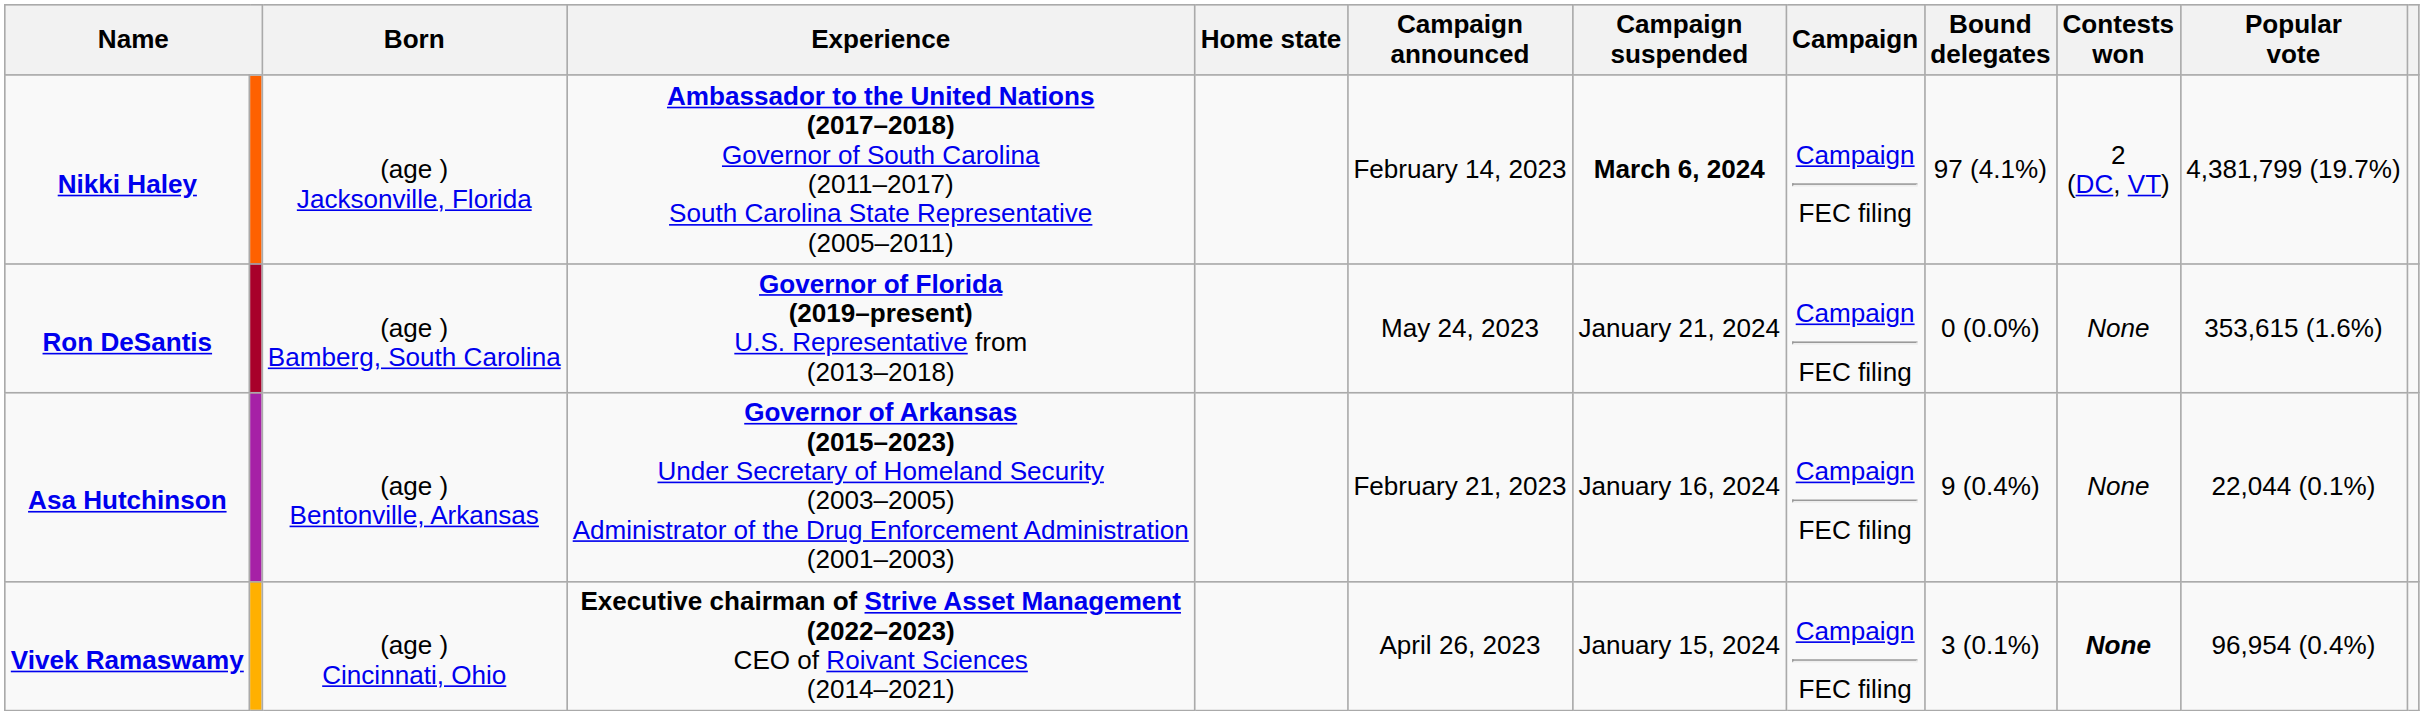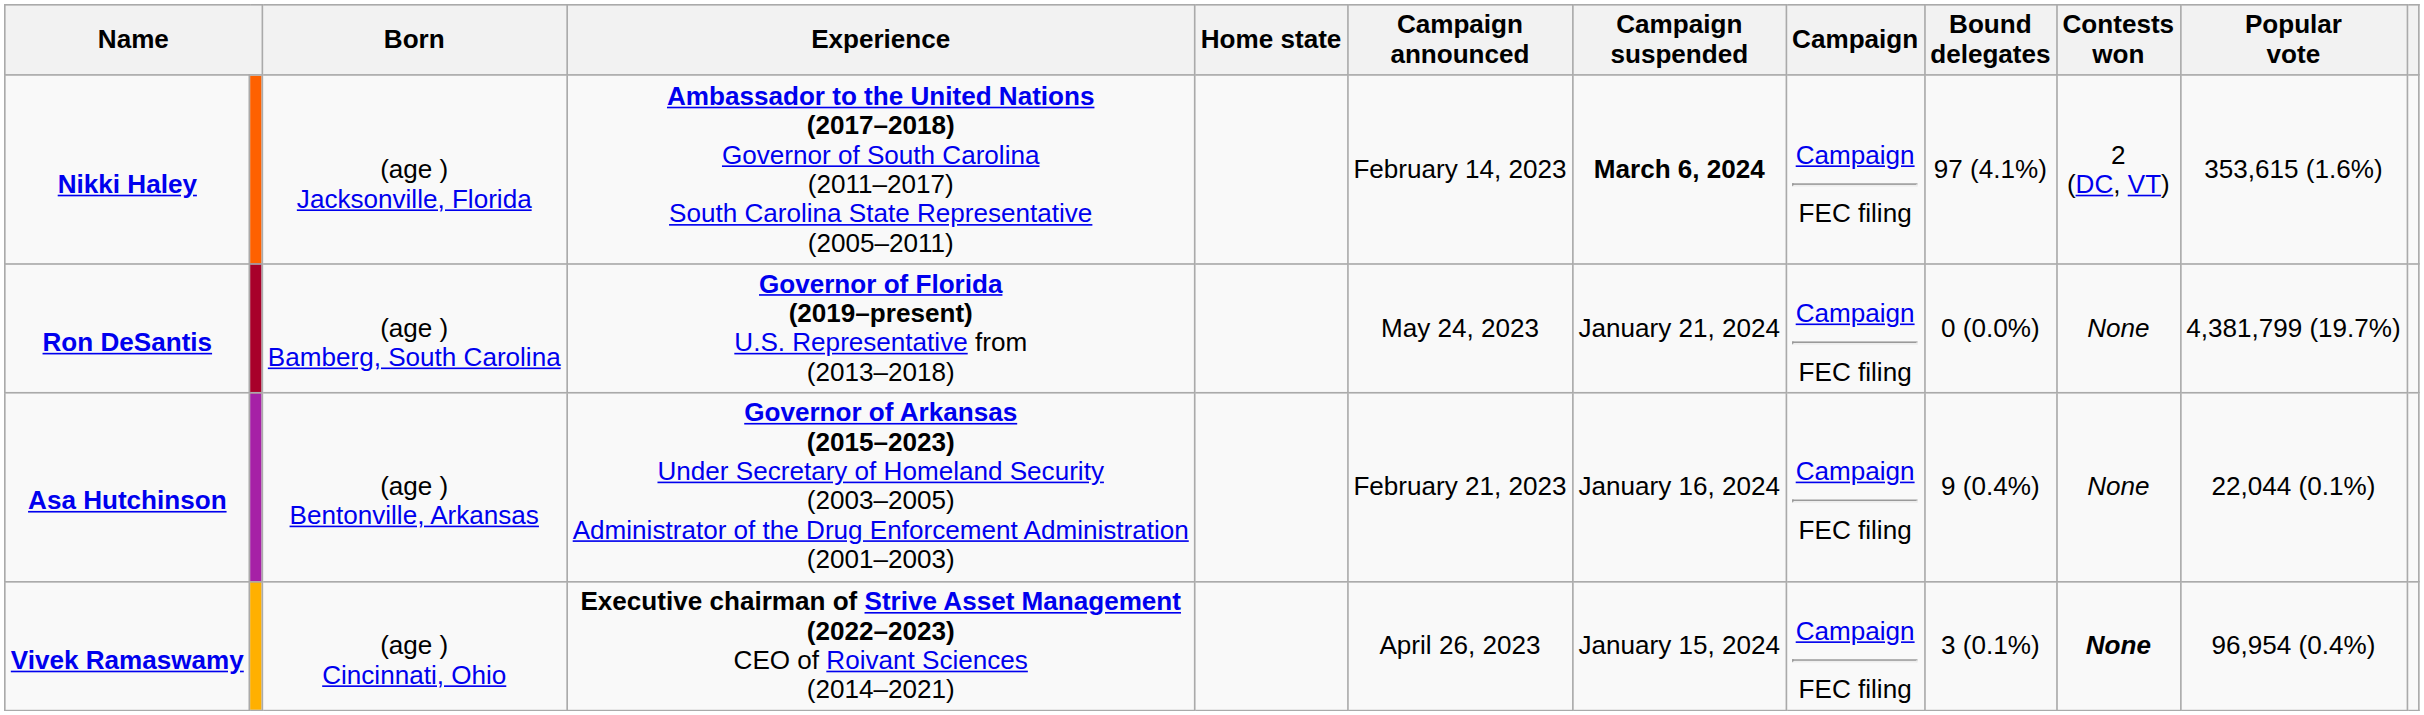Nikki Haley | Popular vote: 4,381,799 (19.7%) -> 353,615 (1.6%)
Ron DeSantis | Popular vote: 353,615 (1.6%) -> 4,381,799 (19.7%)
